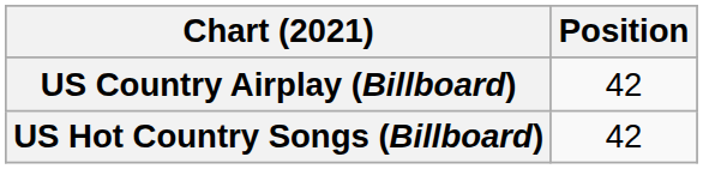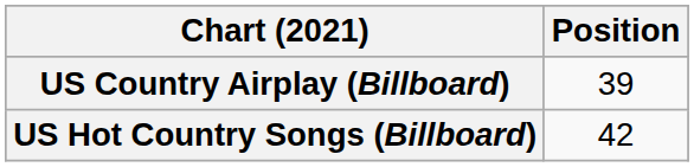US Country Airplay (Billboard) | Position: 42 -> 39
